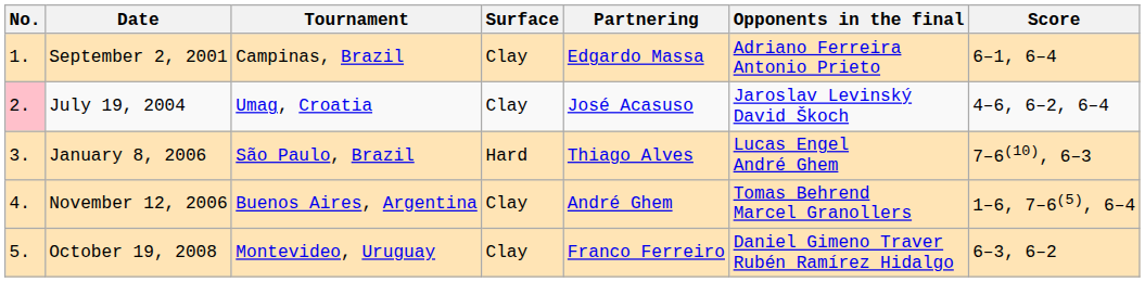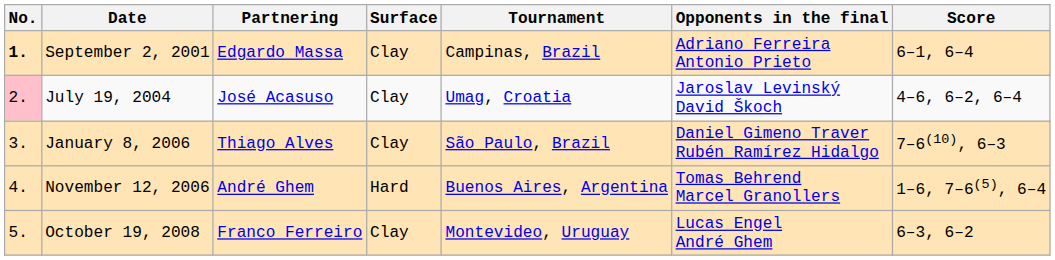columns swapped: Tournament <-> Partnering
September 2, 2001 | No.: normal -> bold
January 8, 2006 | Surface: Hard -> Clay
January 8, 2006 | Opponents in the final: Lucas Engel André Ghem -> Daniel Gimeno Traver Rubén Ramírez Hidalgo
November 12, 2006 | Surface: Clay -> Hard
October 19, 2008 | Opponents in the final: Daniel Gimeno Traver Rubén Ramírez Hidalgo -> Lucas Engel André Ghem
